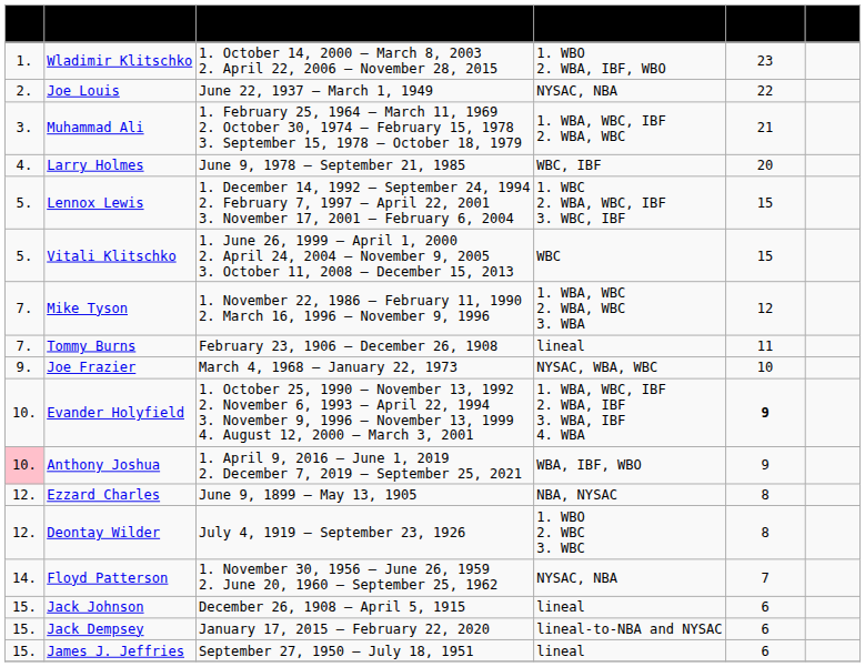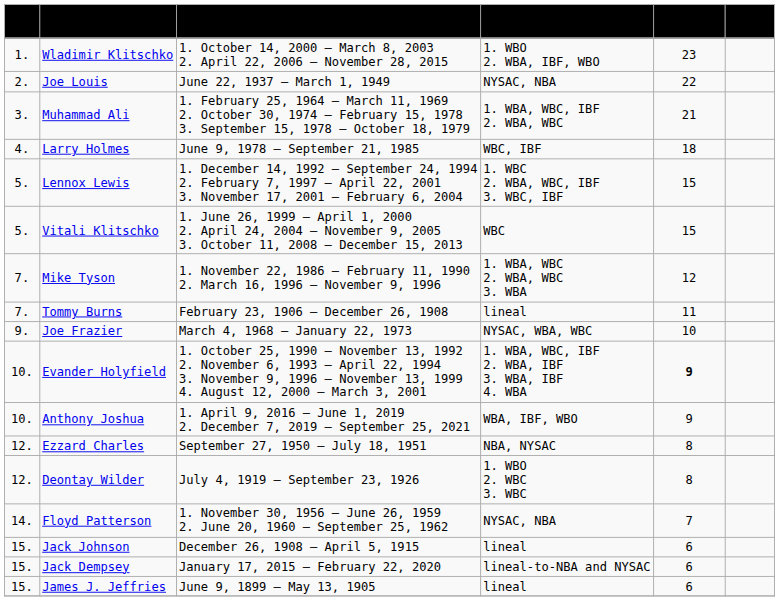Larry Holmes | Beaten opponents: 20 -> 18
Anthony Joshua | Pos.: pink background -> no background
Ezzard Charles | Reign began-ended: June 9, 1899 — May 13, 1905 -> September 27, 1950 — July 18, 1951
James J. Jeffries | Reign began-ended: September 27, 1950 — July 18, 1951 -> June 9, 1899 — May 13, 1905
